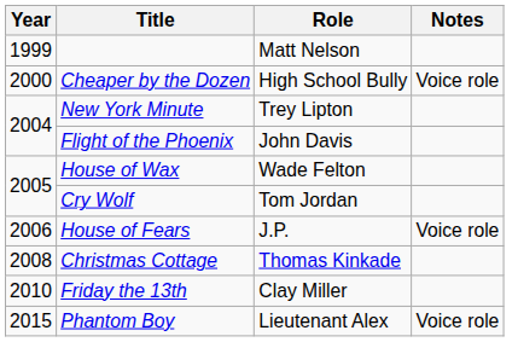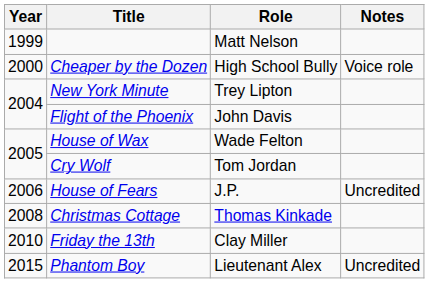House of Fears | Notes: Voice role -> Uncredited
Phantom Boy | Notes: Voice role -> Uncredited
